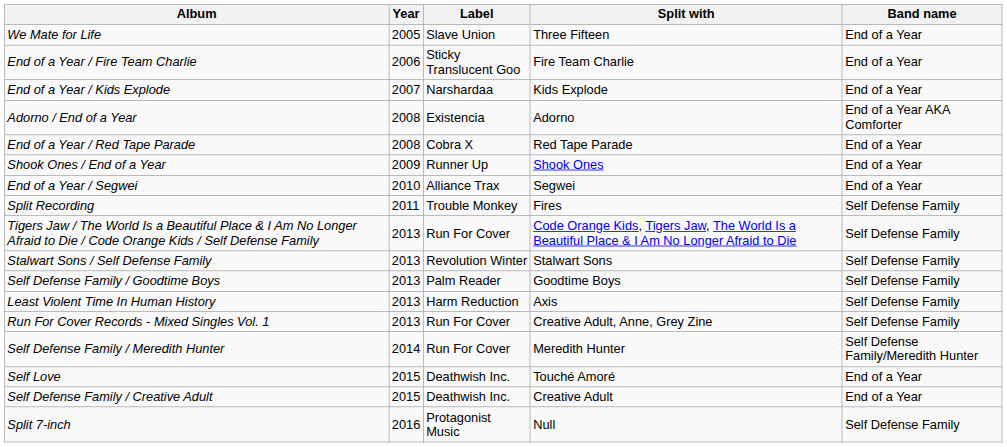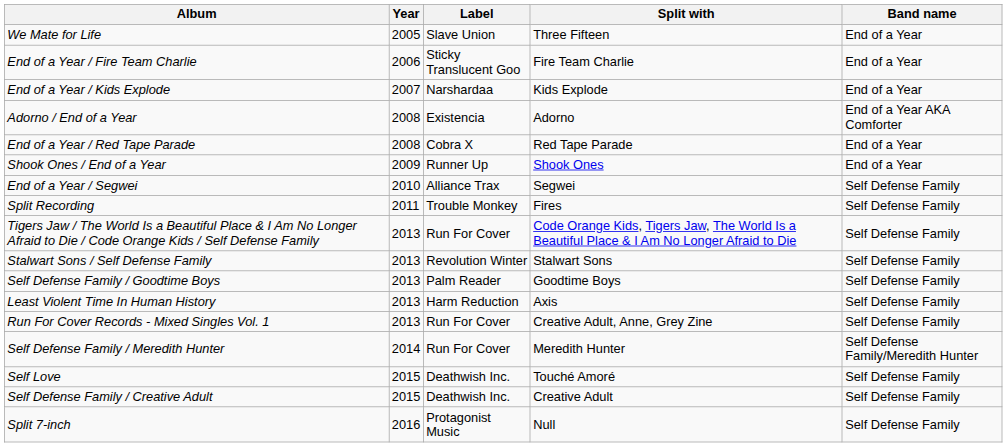End of a Year / Segwei | Band name: End of a Year -> Self Defense Family
Self Love | Band name: End of a Year -> Self Defense Family
Self Defense Family / Creative Adult | Band name: End of a Year -> Self Defense Family
